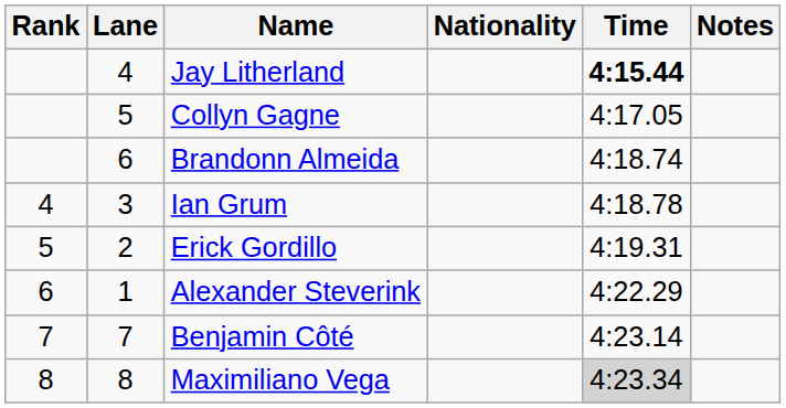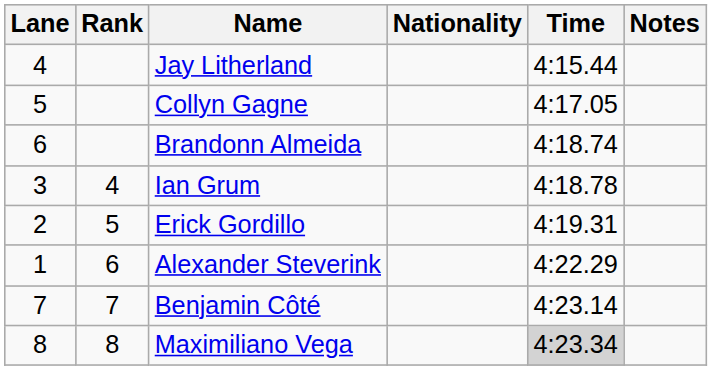columns swapped: Rank <-> Lane
Jay Litherland | Time: bold -> normal
